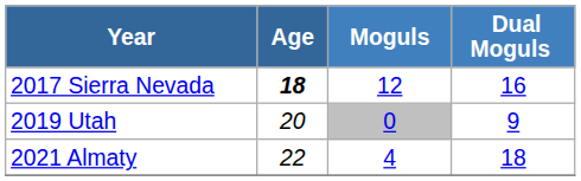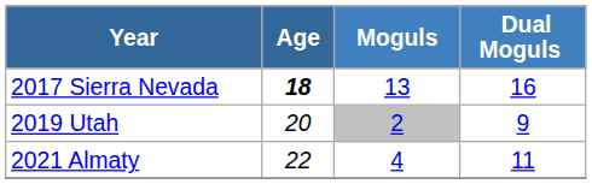2017 Sierra Nevada | Moguls: 12 -> 13
2019 Utah | Moguls: 0 -> 2
2021 Almaty | Dual Moguls: 18 -> 11
